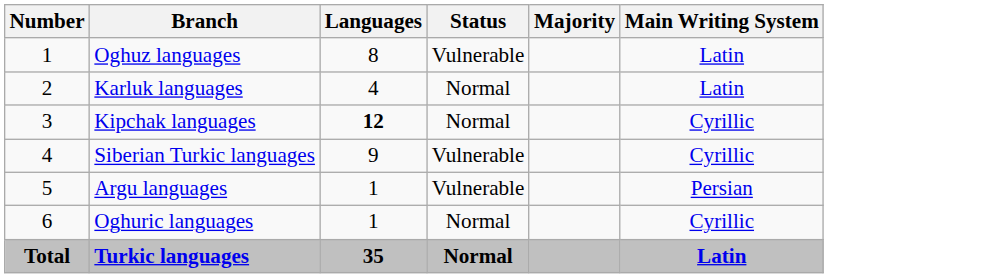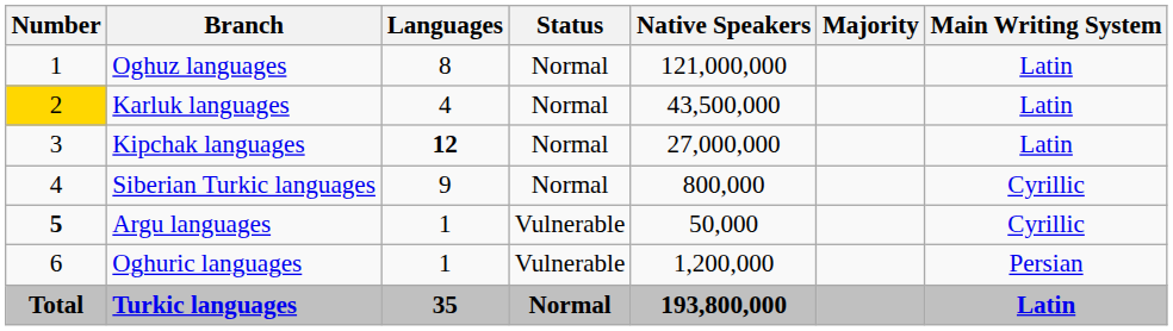+ column: Native Speakers | 121,000,000 | 43,500,000 | 27,000,000 | 800,000 | 50,000 | 1,200,000 | 193,800,000
Oghuz languages | Status: Vulnerable -> Normal
Karluk languages | Number: no background -> gold background
Kipchak languages | Main Writing System: Cyrillic -> Latin
Siberian Turkic languages | Status: Vulnerable -> Normal
Argu languages | Number: normal -> bold
Argu languages | Main Writing System: Persian -> Cyrillic
Oghuric languages | Status: Normal -> Vulnerable
Oghuric languages | Main Writing System: Cyrillic -> Persian
